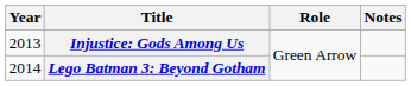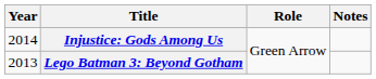Injustice: Gods Among Us | Year: 2013 -> 2014
Lego Batman 3: Beyond Gotham | Year: 2014 -> 2013
